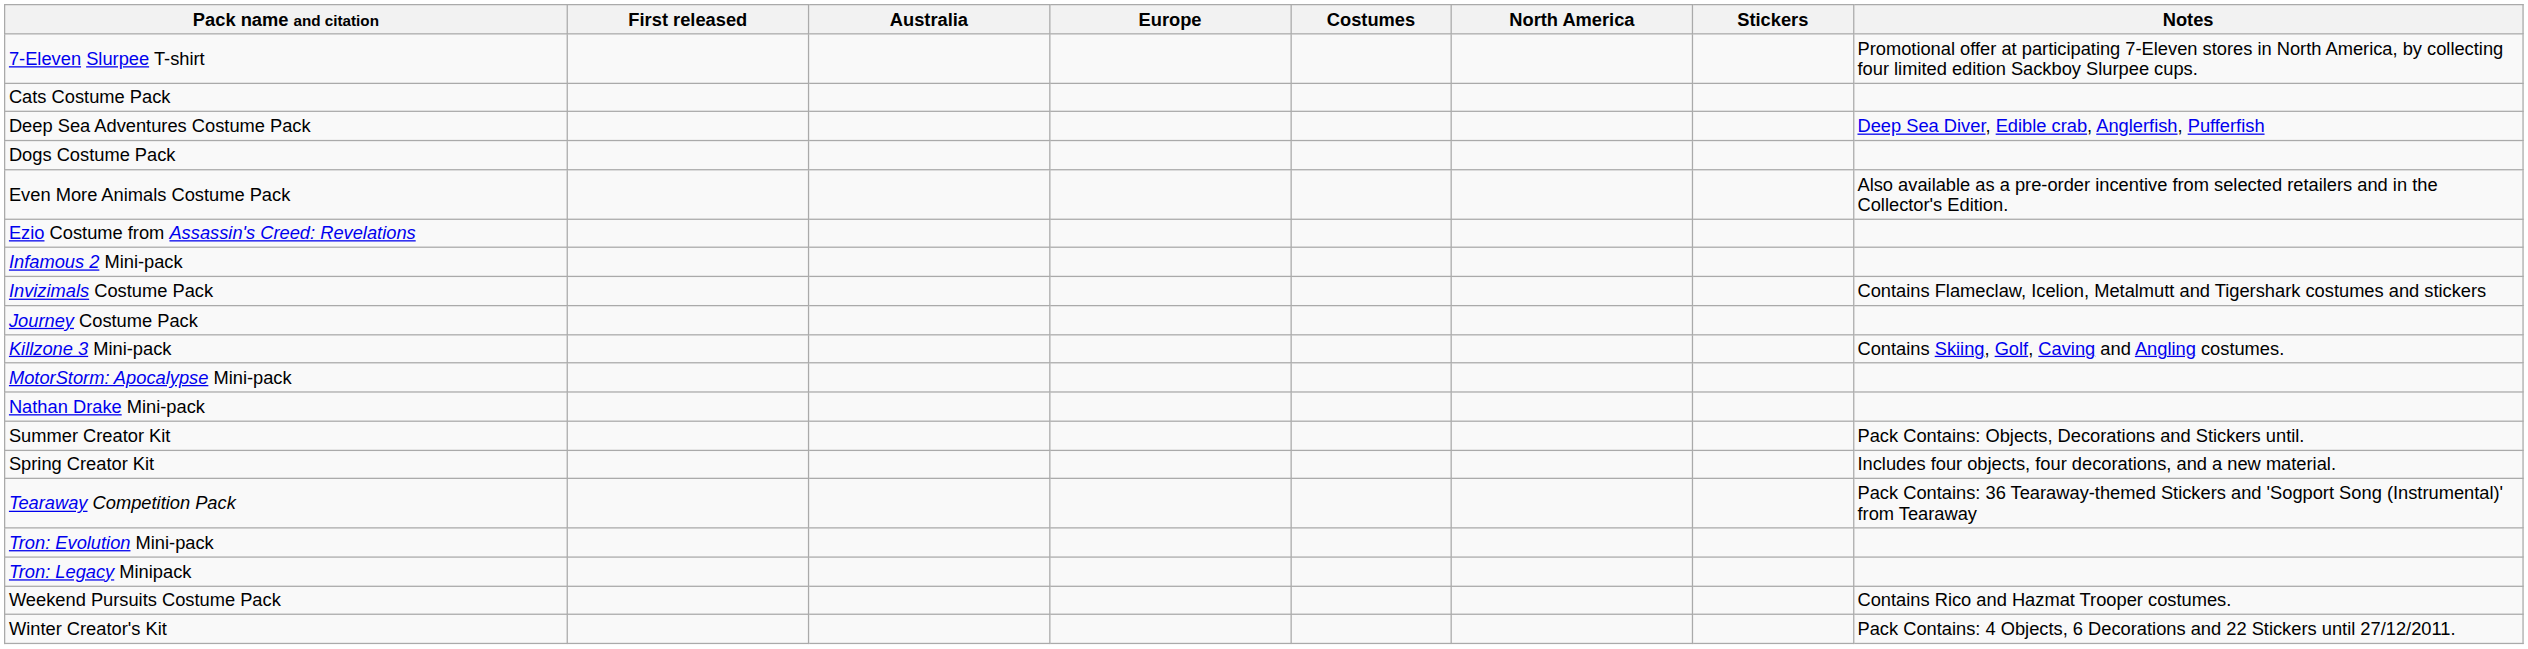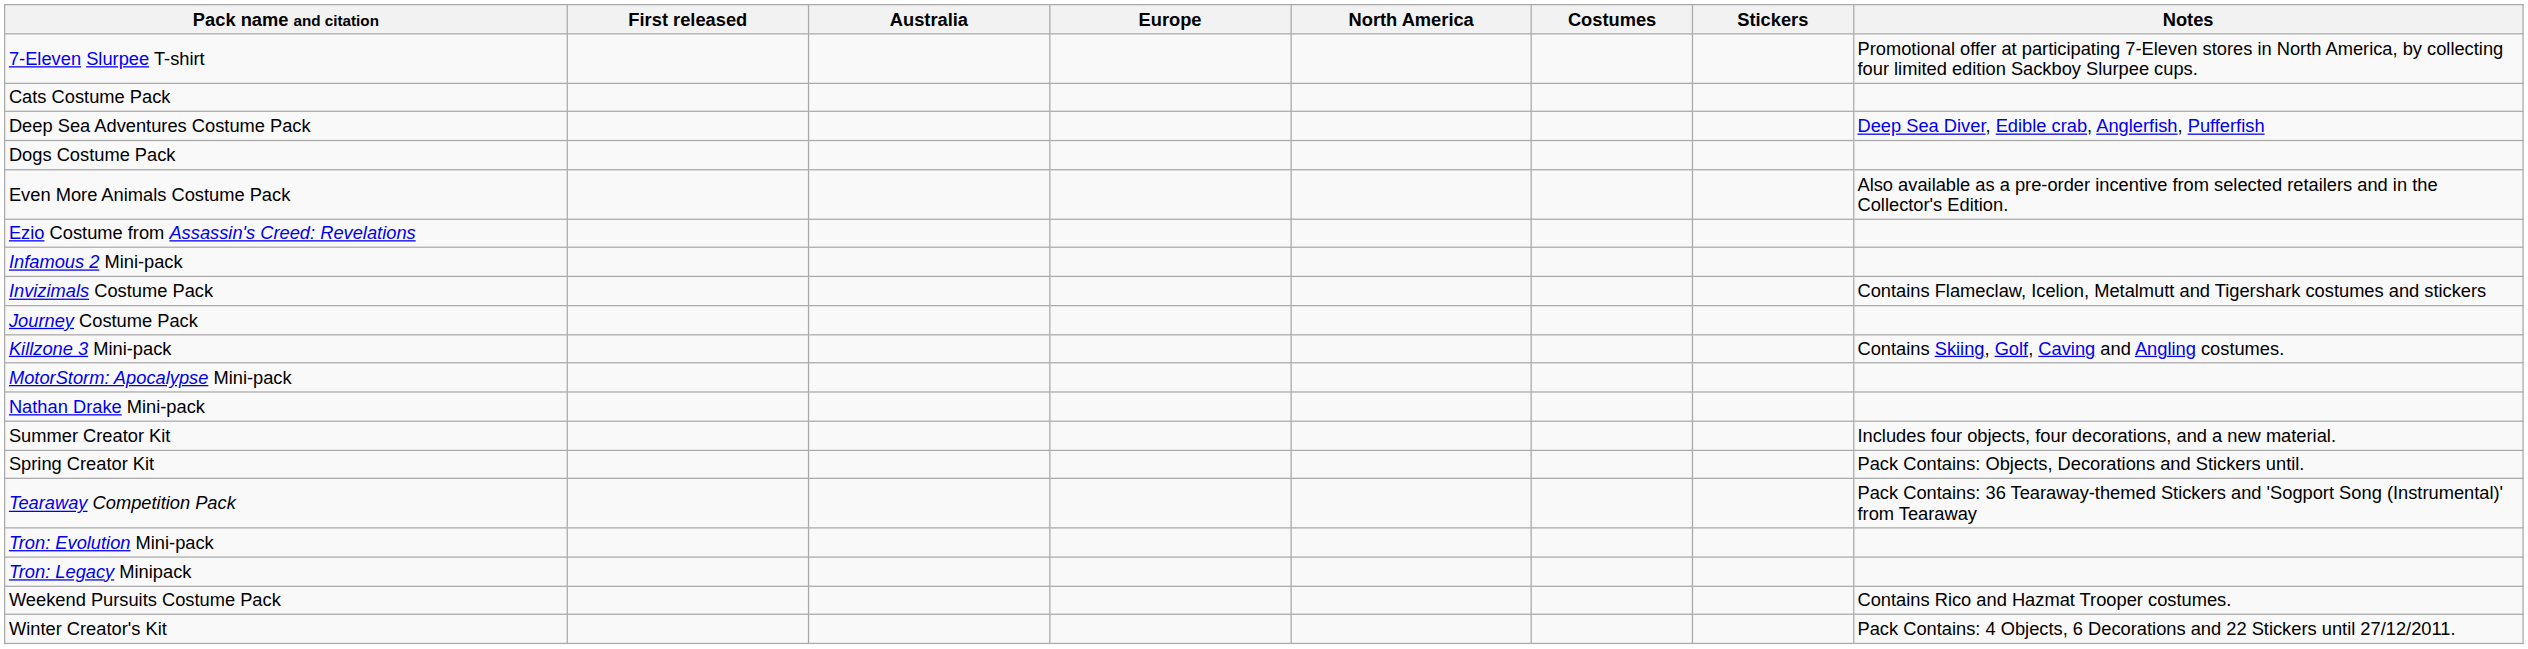columns swapped: North America <-> Costumes
Summer Creator Kit | Notes: Pack Contains: Objects, Decorations and Stickers until. -> Includes four objects, four decorations, and a new material.
Spring Creator Kit | Notes: Includes four objects, four decorations, and a new material. -> Pack Contains: Objects, Decorations and Stickers until.
